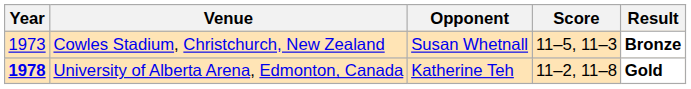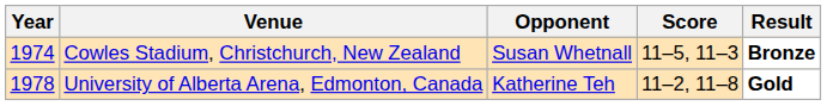Cowles Stadium, Christchurch, New Zealand | Year: 1973 -> 1974
University of Alberta Arena, Edmonton, Canada | Year: bold -> normal
